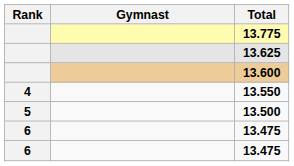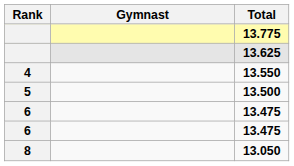- row: 13.600
+ row: 8 | 13.050
